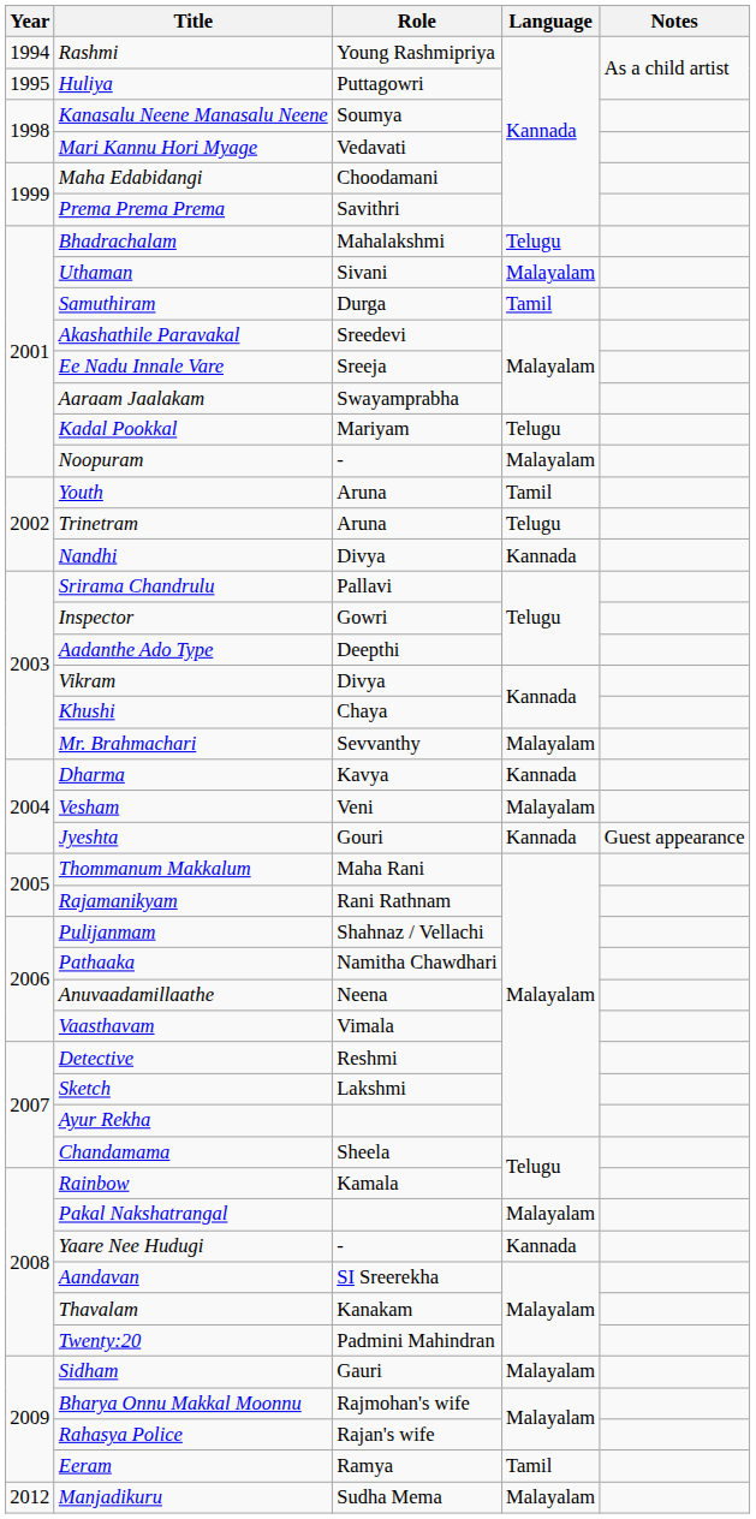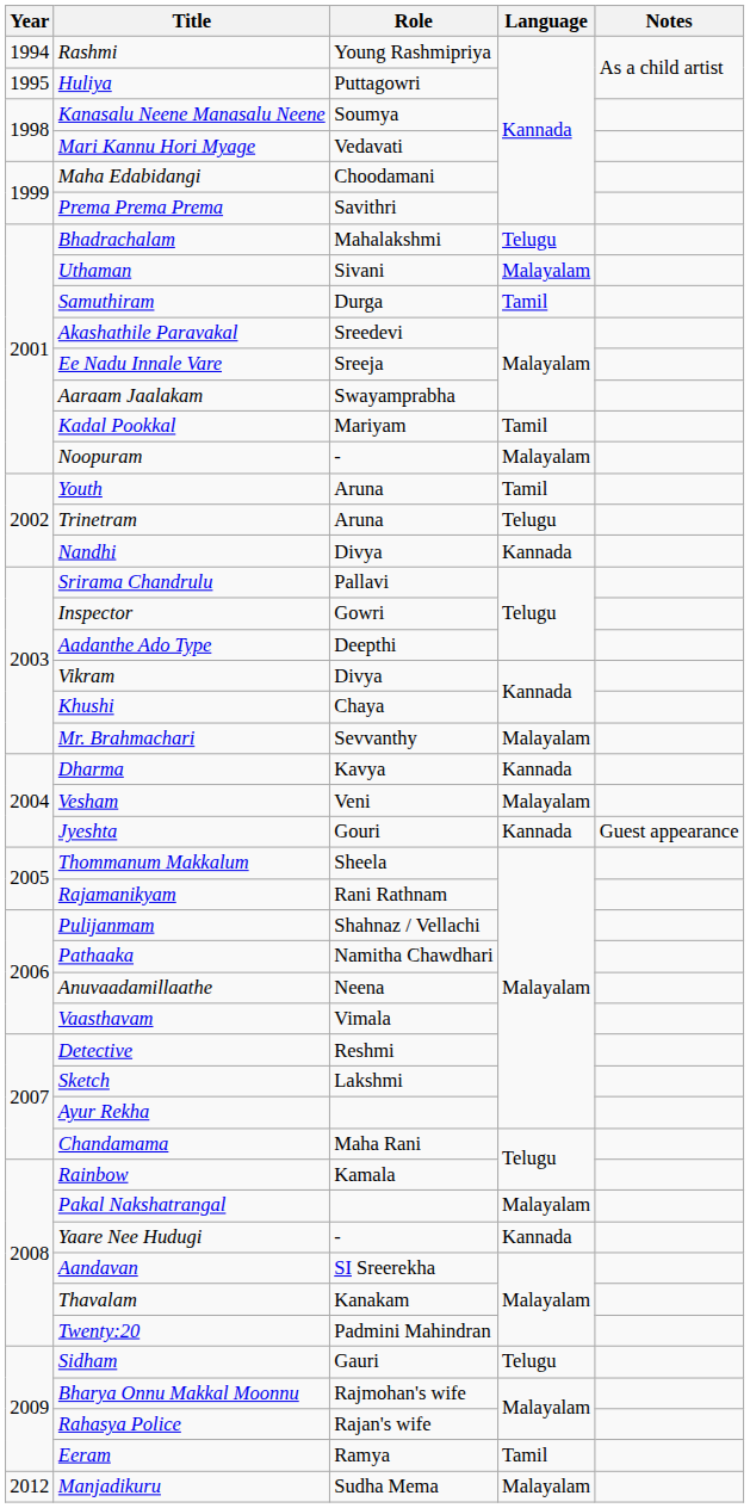Kadal Pookkal | Language: Telugu -> Tamil
Thommanum Makkalum | Role: Maha Rani -> Sheela
Chandamama | Role: Sheela -> Maha Rani
Sidham | Language: Malayalam -> Telugu
